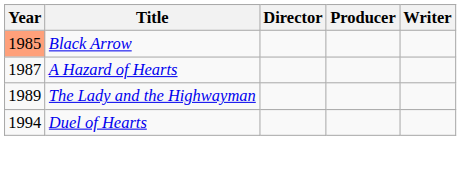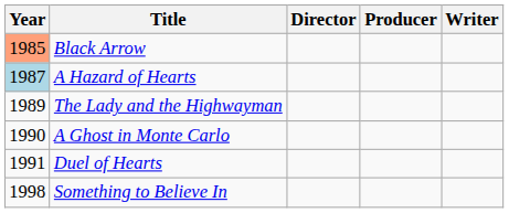A Hazard of Hearts | Year: no background -> lightblue background
+ row: 1990 | A Ghost in Monte Carlo
Duel of Hearts | Year: 1994 -> 1991
+ row: 1998 | Something to Believe In
